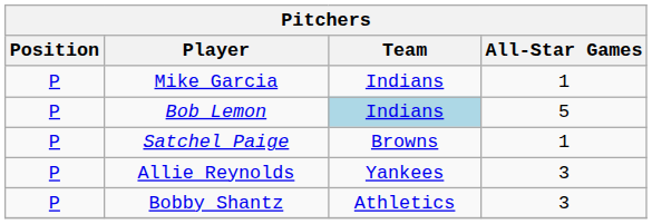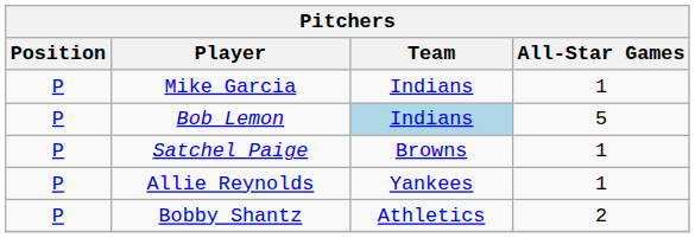Allie Reynolds | All-Star Games: 3 -> 1
Bobby Shantz | All-Star Games: 3 -> 2
